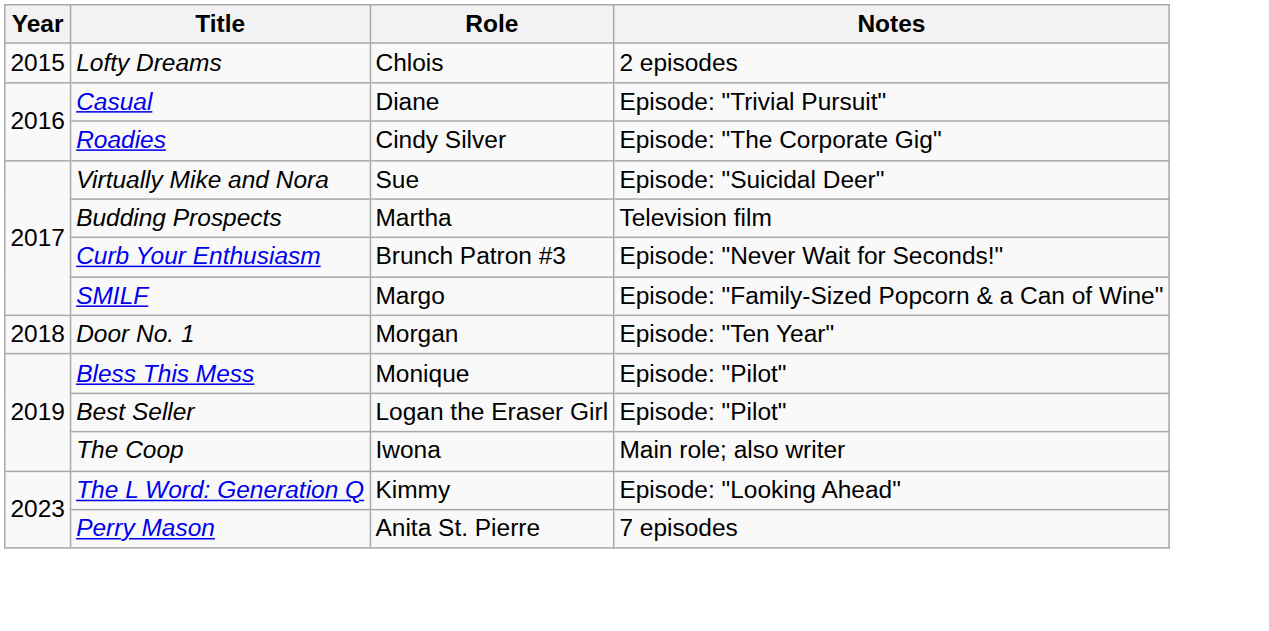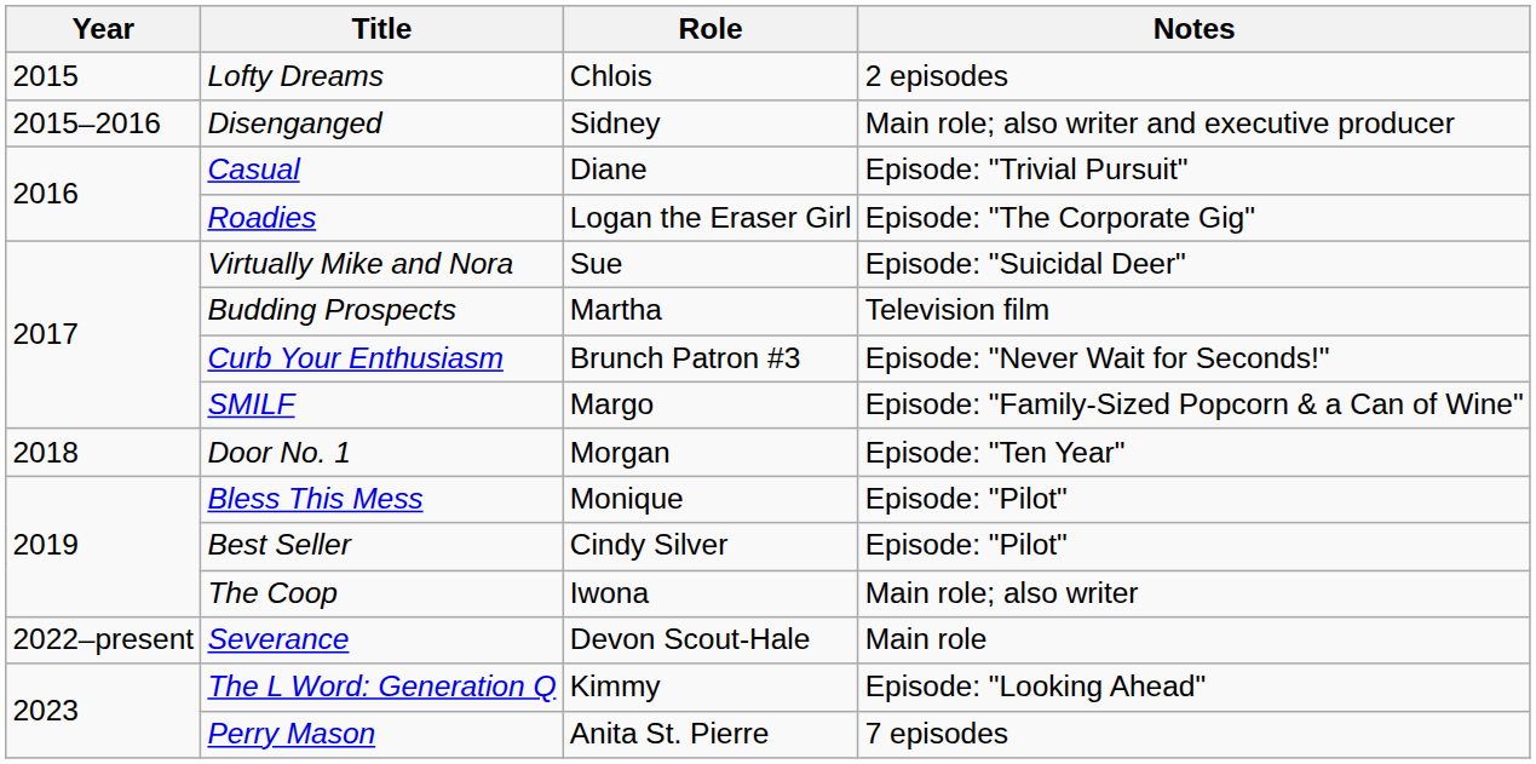+ row: 2015–2016 | Disenganged | Sidney | Main role; also writer and executive producer
Roadies | Role: Cindy Silver -> Logan the Eraser Girl
Best Seller | Role: Logan the Eraser Girl -> Cindy Silver
+ row: 2022–present | Severance | Devon Scout-Hale | Main role
